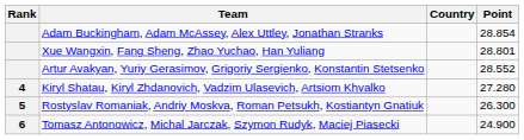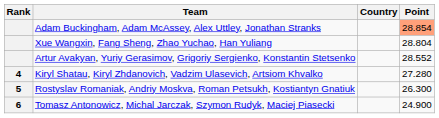Adam Buckingham, Adam McAssey, Alex Uttley, Jonathan Stranks | Point: no background -> lightsalmon background
Xue Wangxin, Fang Sheng, Zhao Yuchao, Han Yuliang | Point: 28.801 -> 28.804
